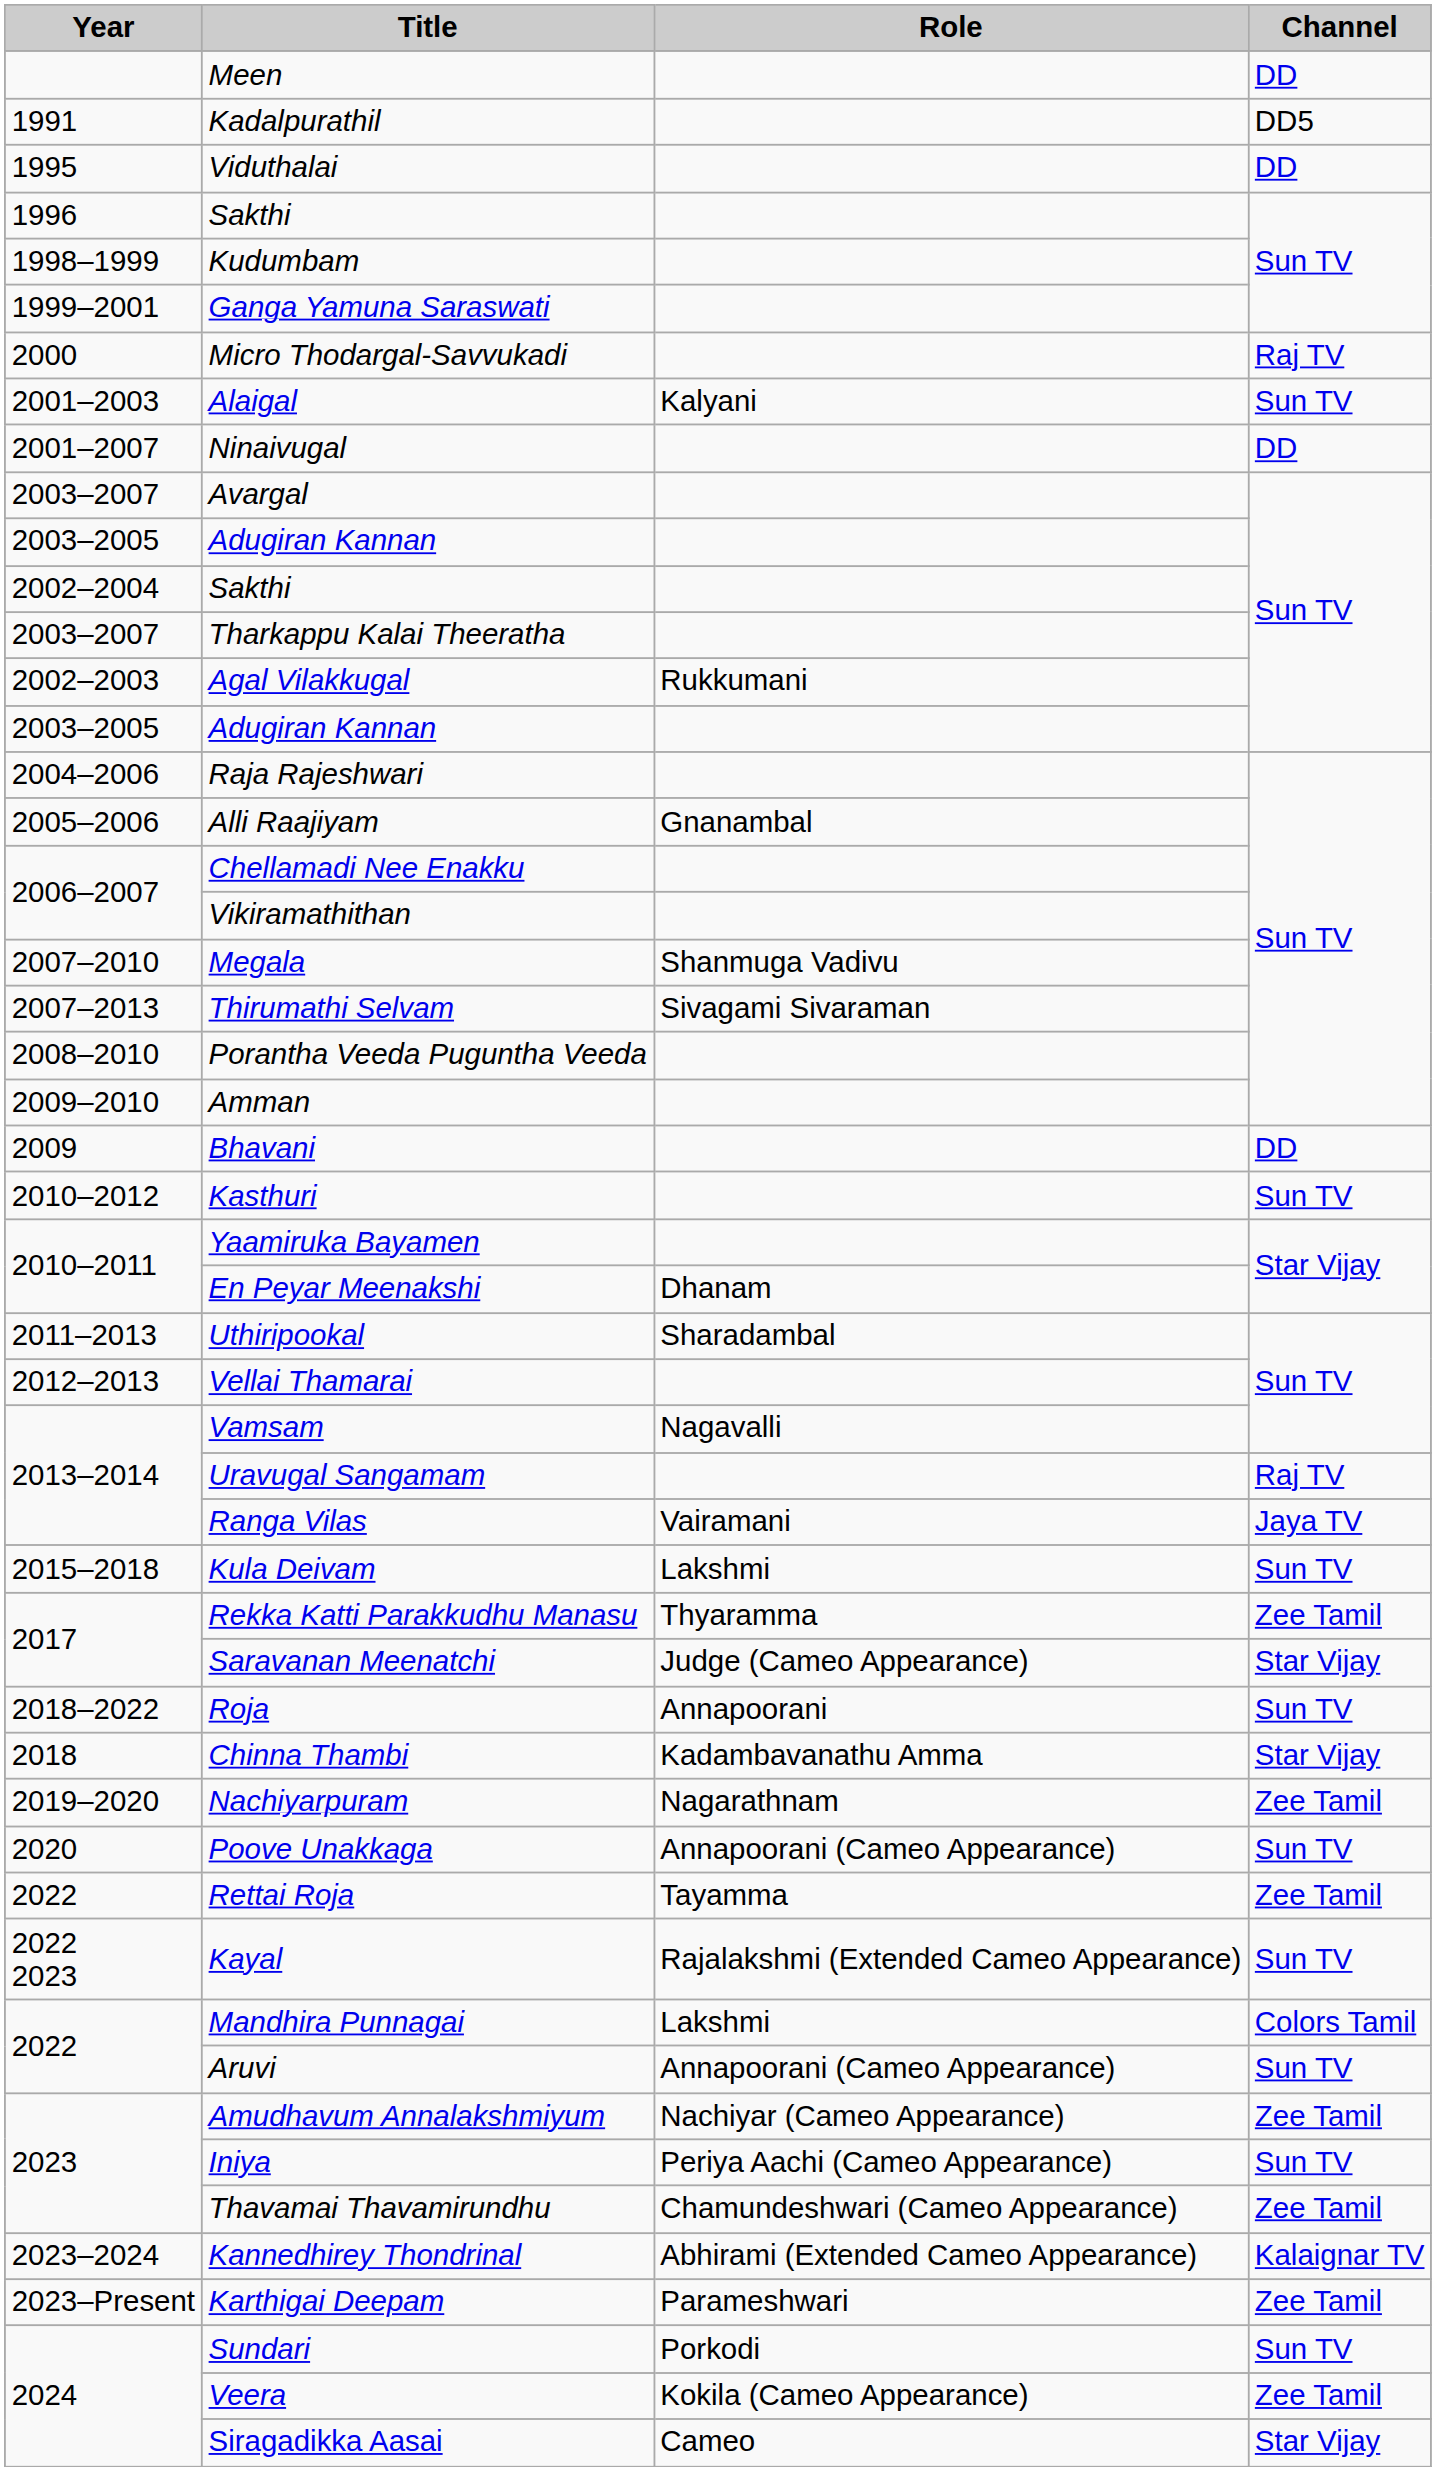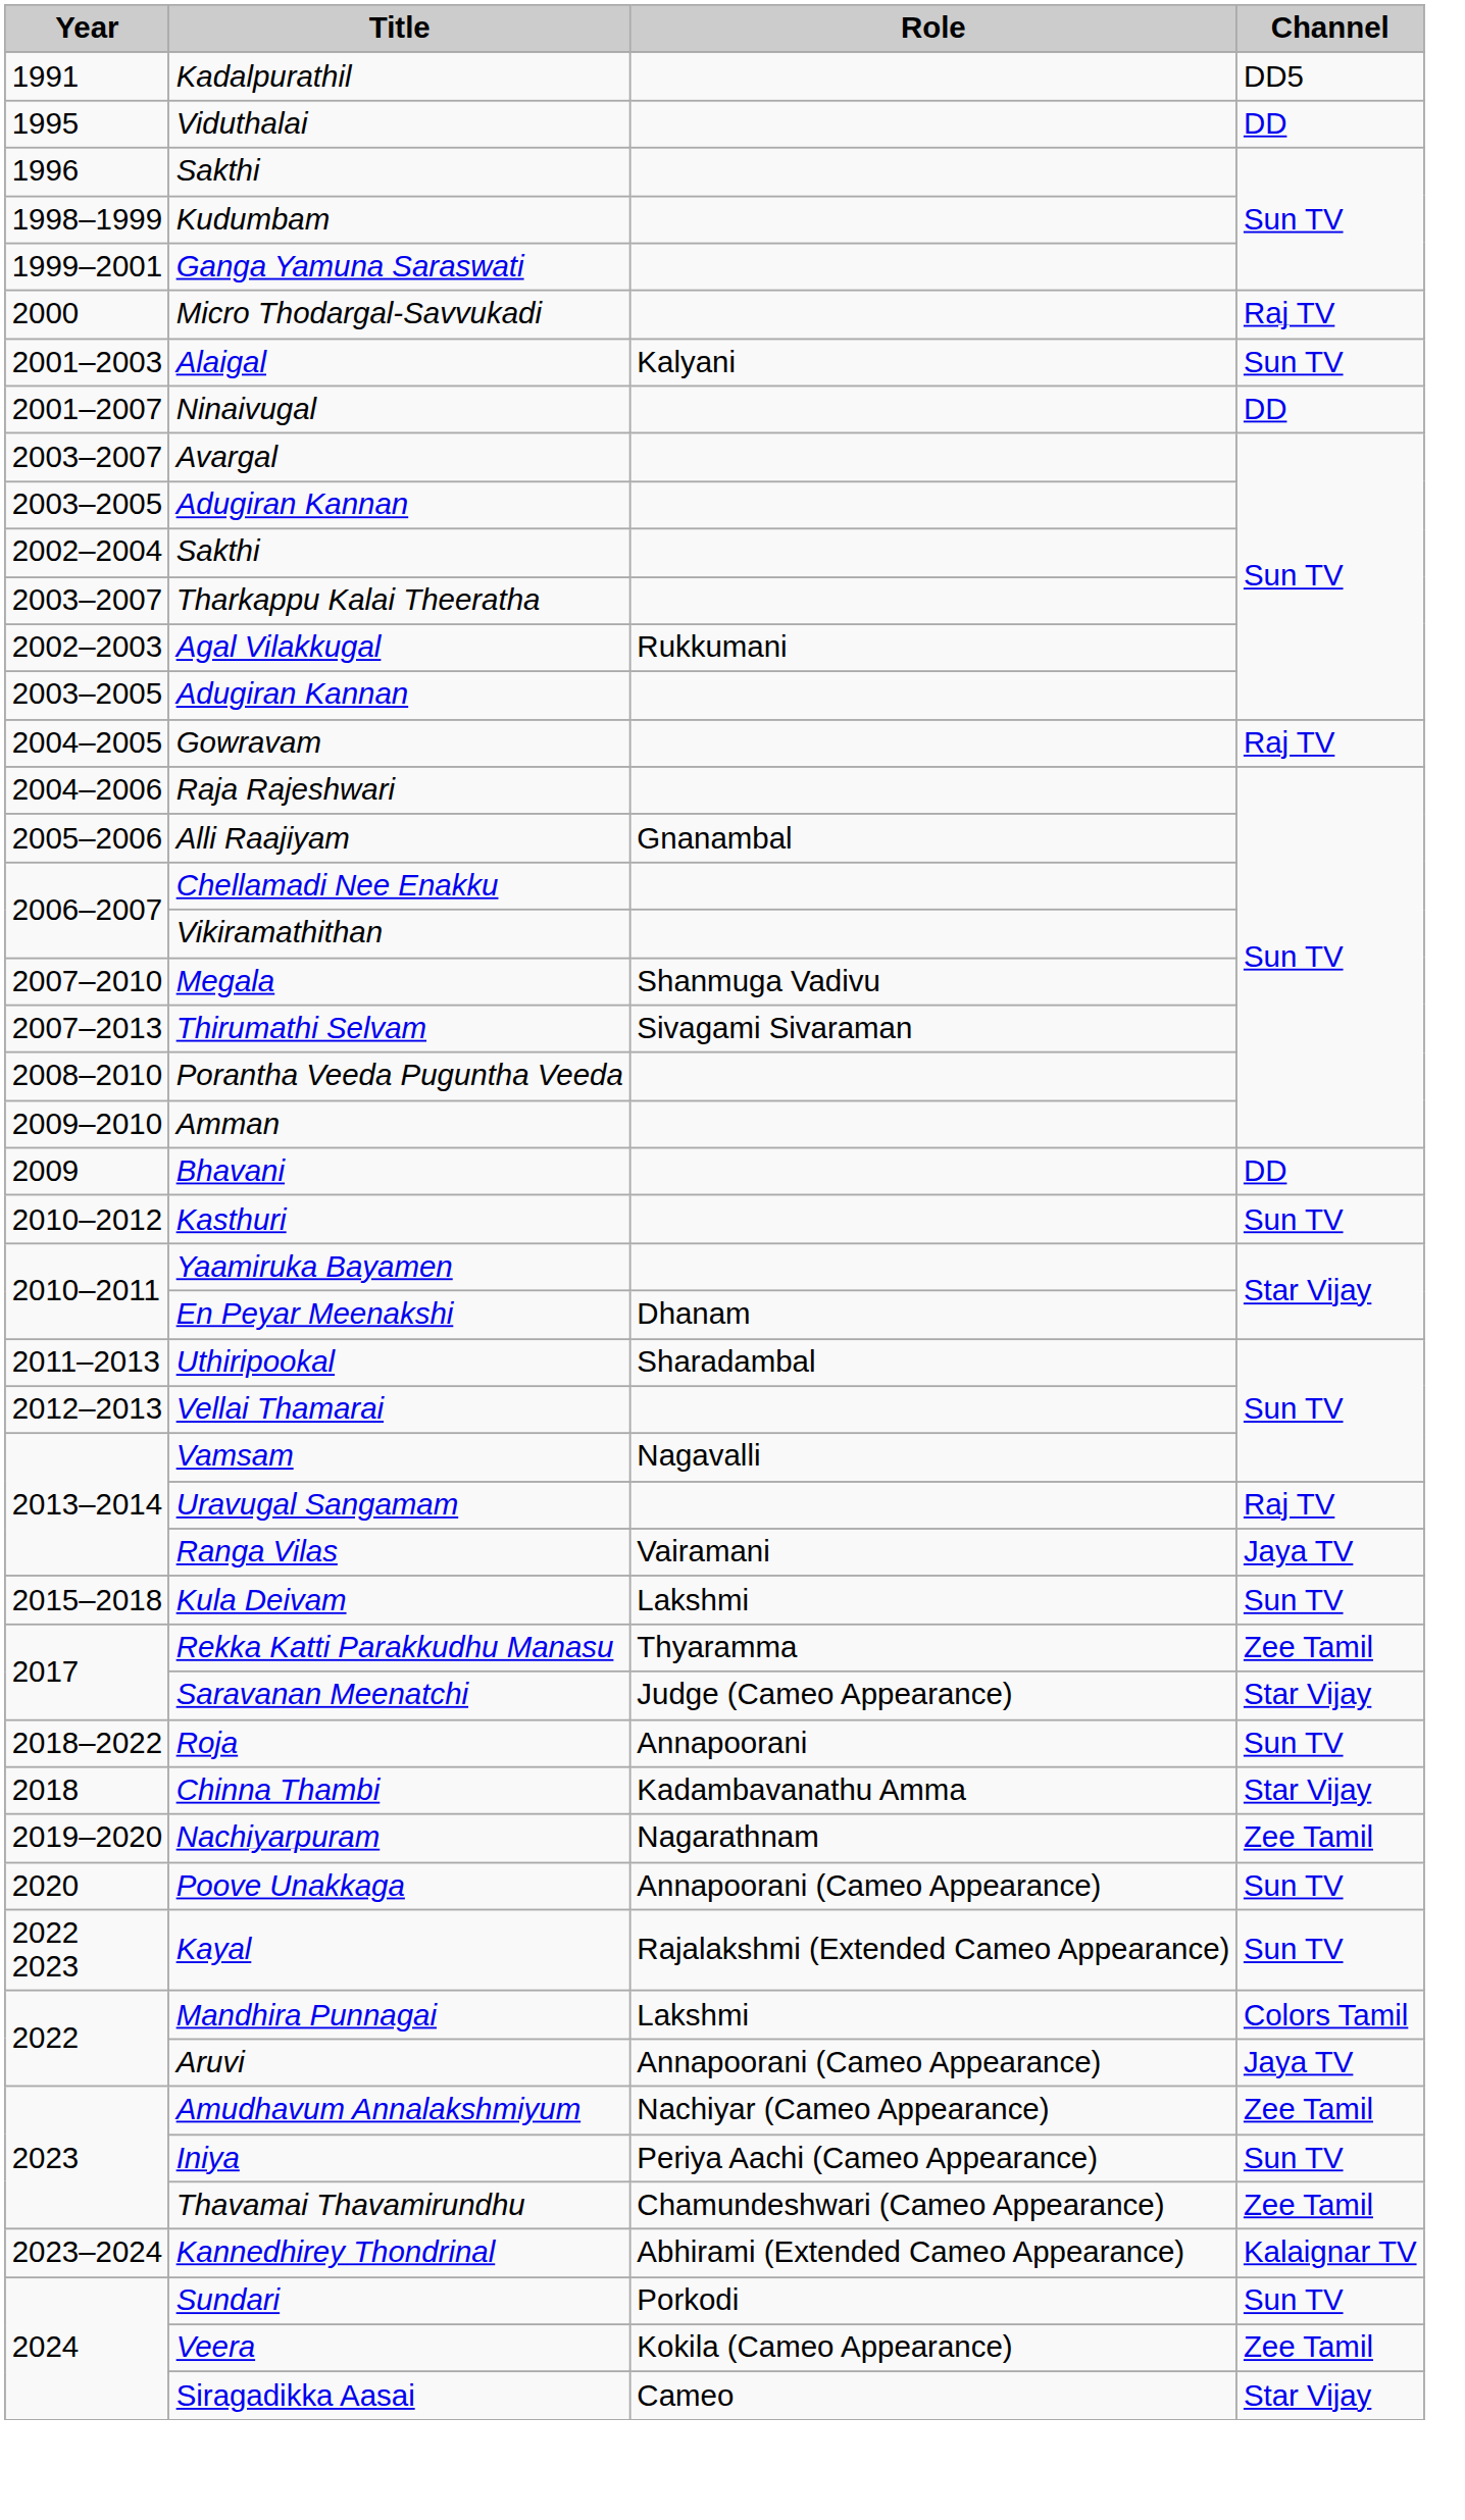- row: Meen | DD
+ row: 2004–2005 | Gowravam | Raj TV
- row: 2022 | Rettai Roja | Tayamma | Zee Tamil
Aruvi | Channel: Sun TV -> Jaya TV
- row: 2023–Present | Karthigai Deepam | Parameshwari | Zee Tamil
